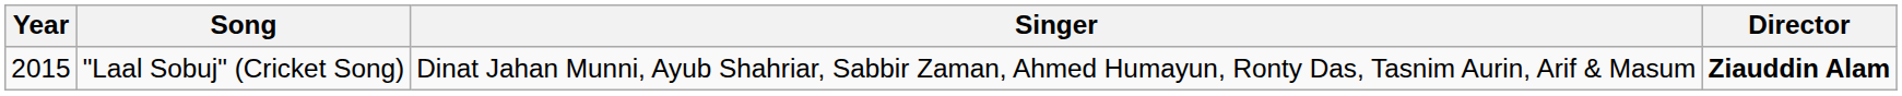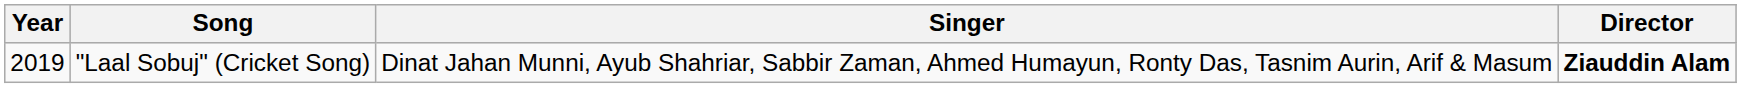"Laal Sobuj" (Cricket Song) | Year: 2015 -> 2019
